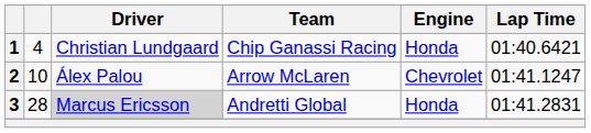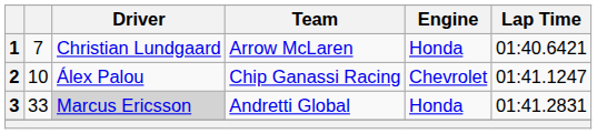1 | column 2: 4 -> 7
1 | Team: Chip Ganassi Racing -> Arrow McLaren
2 | Team: Arrow McLaren -> Chip Ganassi Racing
3 | column 2: 28 -> 33
